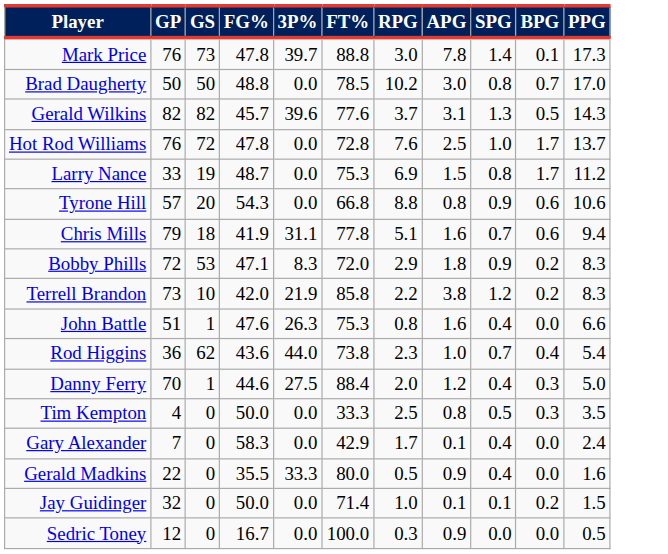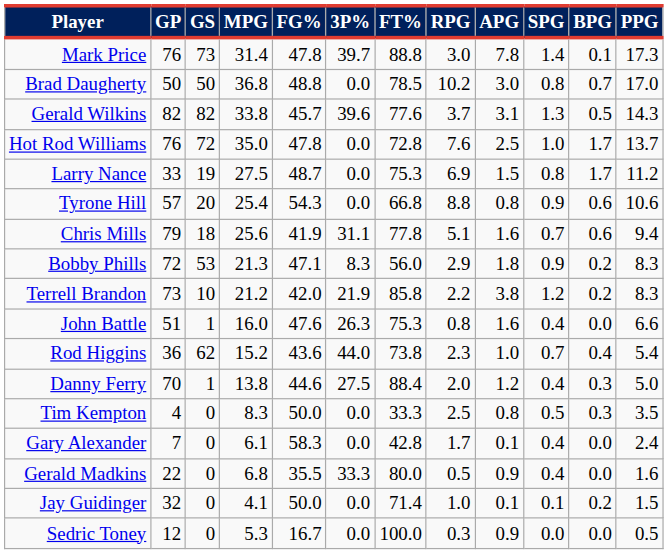+ column: MPG | 31.4 | 36.8 | 33.8 | 35.0 | 27.5 | 25.4 | 25.6 | 21.3 | 21.2 | 16.0 | 15.2 | 13.8 | 8.3 | 6.1 | 6.8 | 4.1 | 5.3
Bobby Phills | FT%: 72.0 -> 56.0
Gary Alexander | FT%: 42.9 -> 42.8
